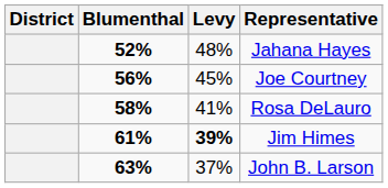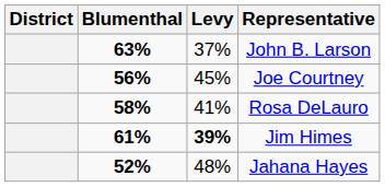rows swapped: John B. Larson <-> Jahana Hayes
